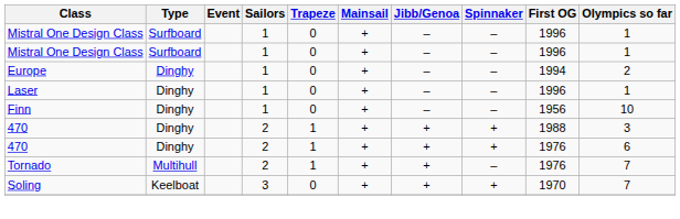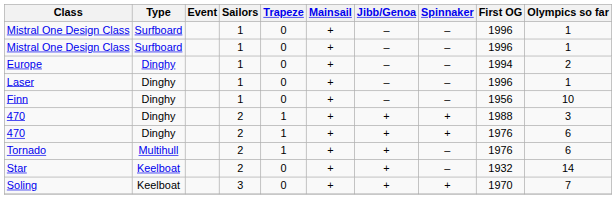Tornado | Olympics so far: 7 -> 6
+ row: Star | Keelboat | 2 | 0 | + | + | – | 1932 | 14
